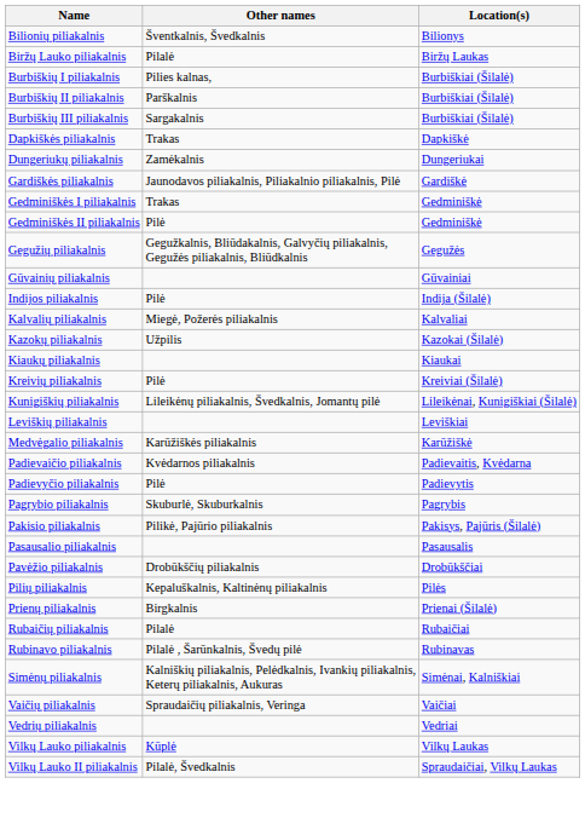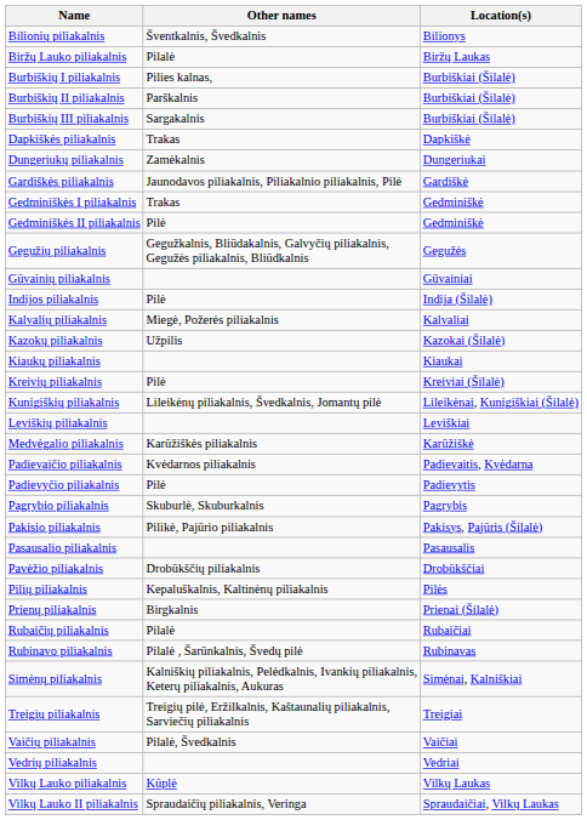+ row: Treigių piliakalnis | Treigių pilė, Eržilkalnis, Kaštaunalių piliakalnis, Sarviečių piliakalnis | Treigiai
Vaičių piliakalnis | Other names: Spraudaičių piliakalnis, Veringa -> Pilalė, Švedkalnis
Vilkų Lauko II piliakalnis | Other names: Pilalė, Švedkalnis -> Spraudaičių piliakalnis, Veringa
